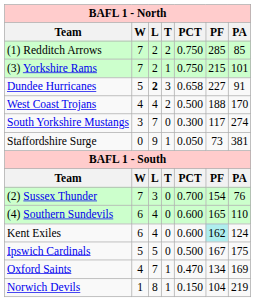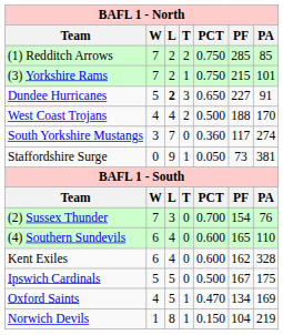Dundee Hurricanes | PCT: 0.658 -> 0.650
South Yorkshire Mustangs | PCT: 0.300 -> 0.360
Kent Exiles | PF: paleturquoise background -> no background
Kent Exiles | PA: 124 -> 328
Oxford Saints | L: 7 -> 5
